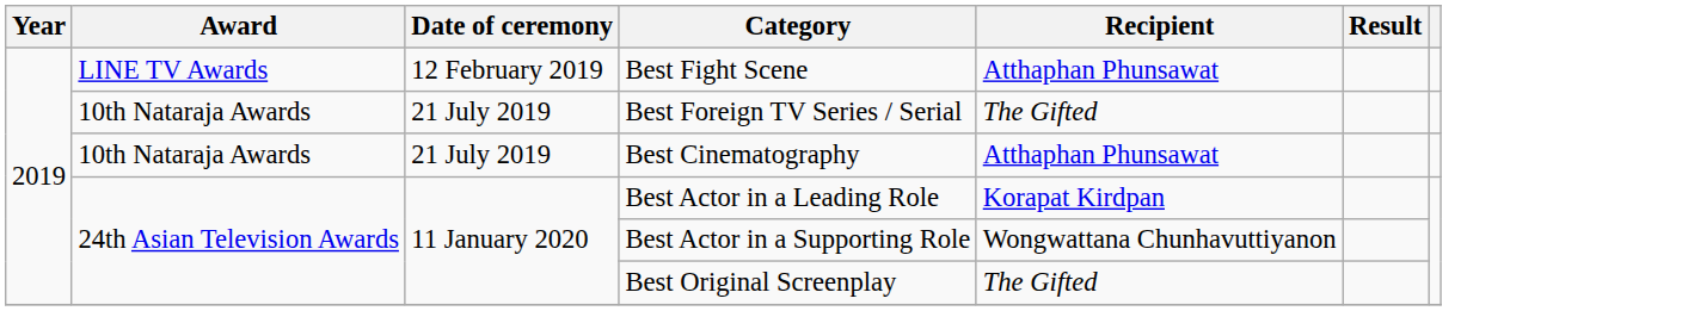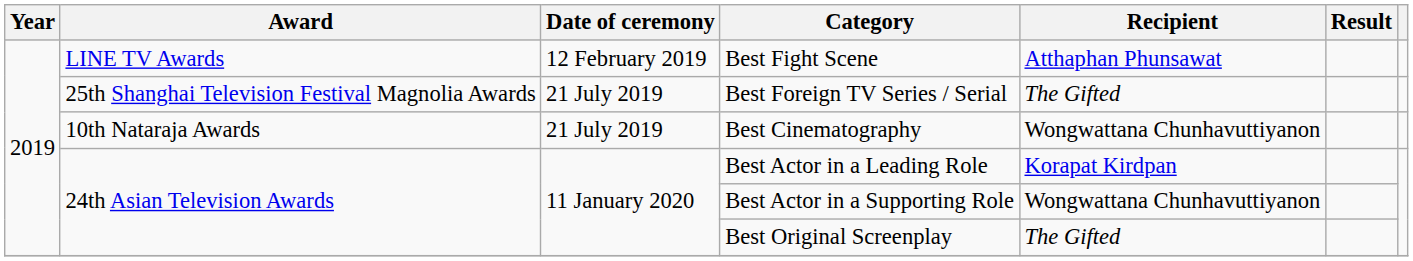Best Foreign TV Series / Serial | Award: 10th Nataraja Awards -> 25th Shanghai Television Festival Magnolia Awards
Best Cinematography | Recipient: Atthaphan Phunsawat -> Wongwattana Chunhavuttiyanon
